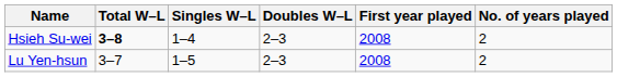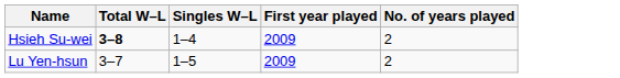- column: Doubles W–L | 2–3 | 2–3
Hsieh Su-wei | First year played: 2008 -> 2009
Lu Yen-hsun | First year played: 2008 -> 2009
